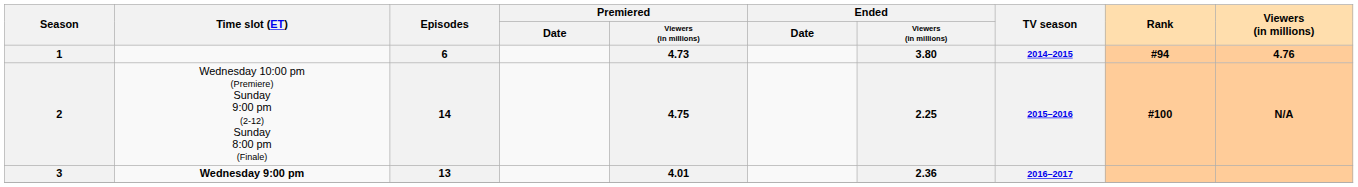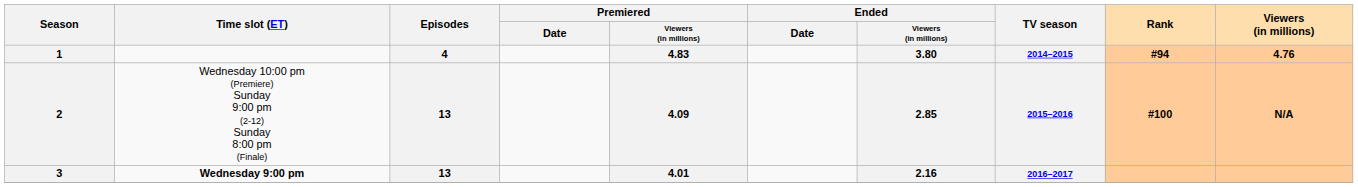1 | Episodes: 6 -> 4
1 | Premiered / Viewers (in millions): 4.73 -> 4.83
2 | Episodes: 14 -> 13
2 | Premiered / Viewers (in millions): 4.75 -> 4.09
2 | Ended / Viewers (in millions): 2.25 -> 2.85
3 | Ended / Viewers (in millions): 2.36 -> 2.16
